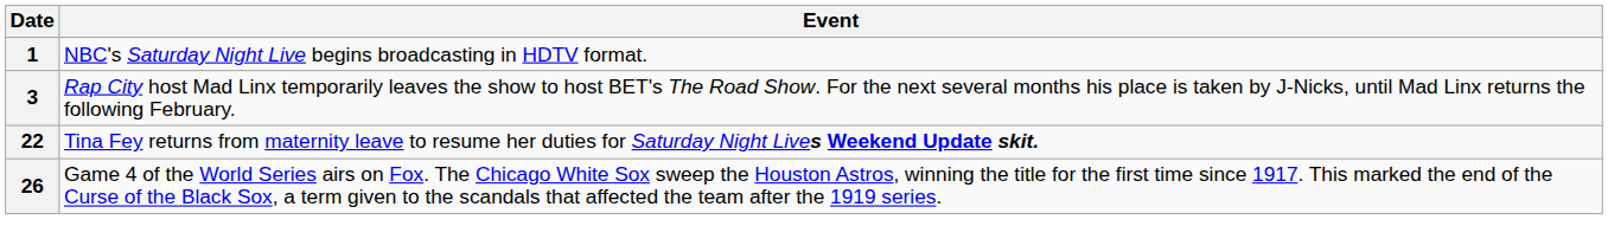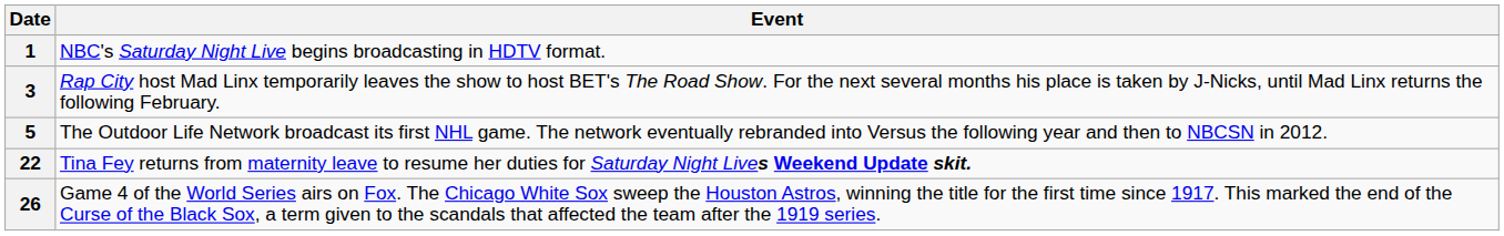+ row: 5 | The Outdoor Life Network broadcast its first NHL game. The network eventually rebranded into Versus the following year and then to NBCSN in 2012.
